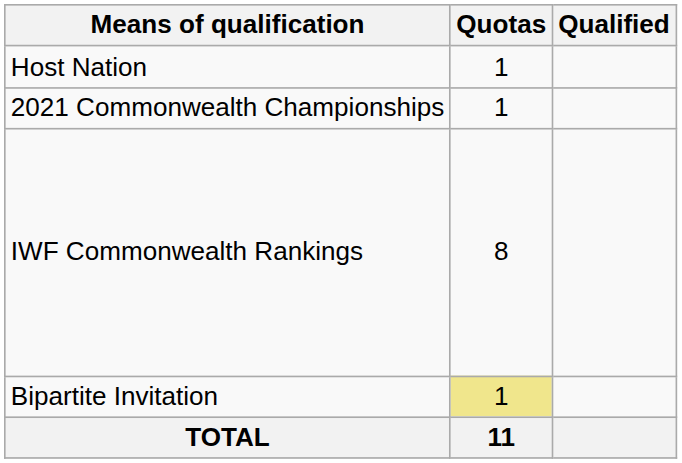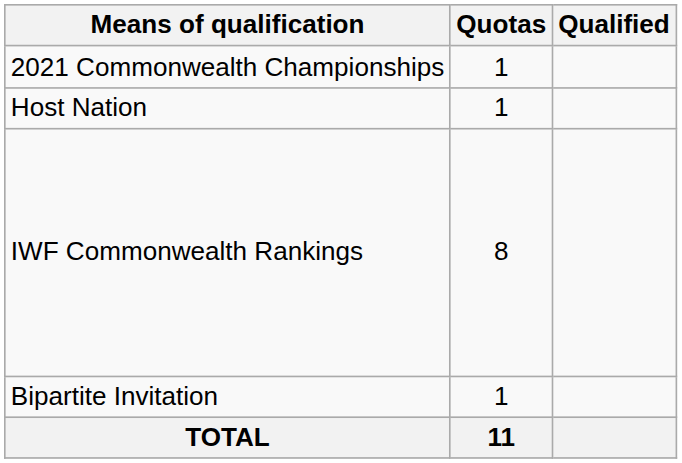rows swapped: Host Nation <-> 2021 Commonwealth Championships
Bipartite Invitation | Quotas: khaki background -> no background
